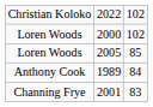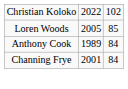- row: Loren Woods | 2000 | 102
2001 | column 3: 83 -> 84
